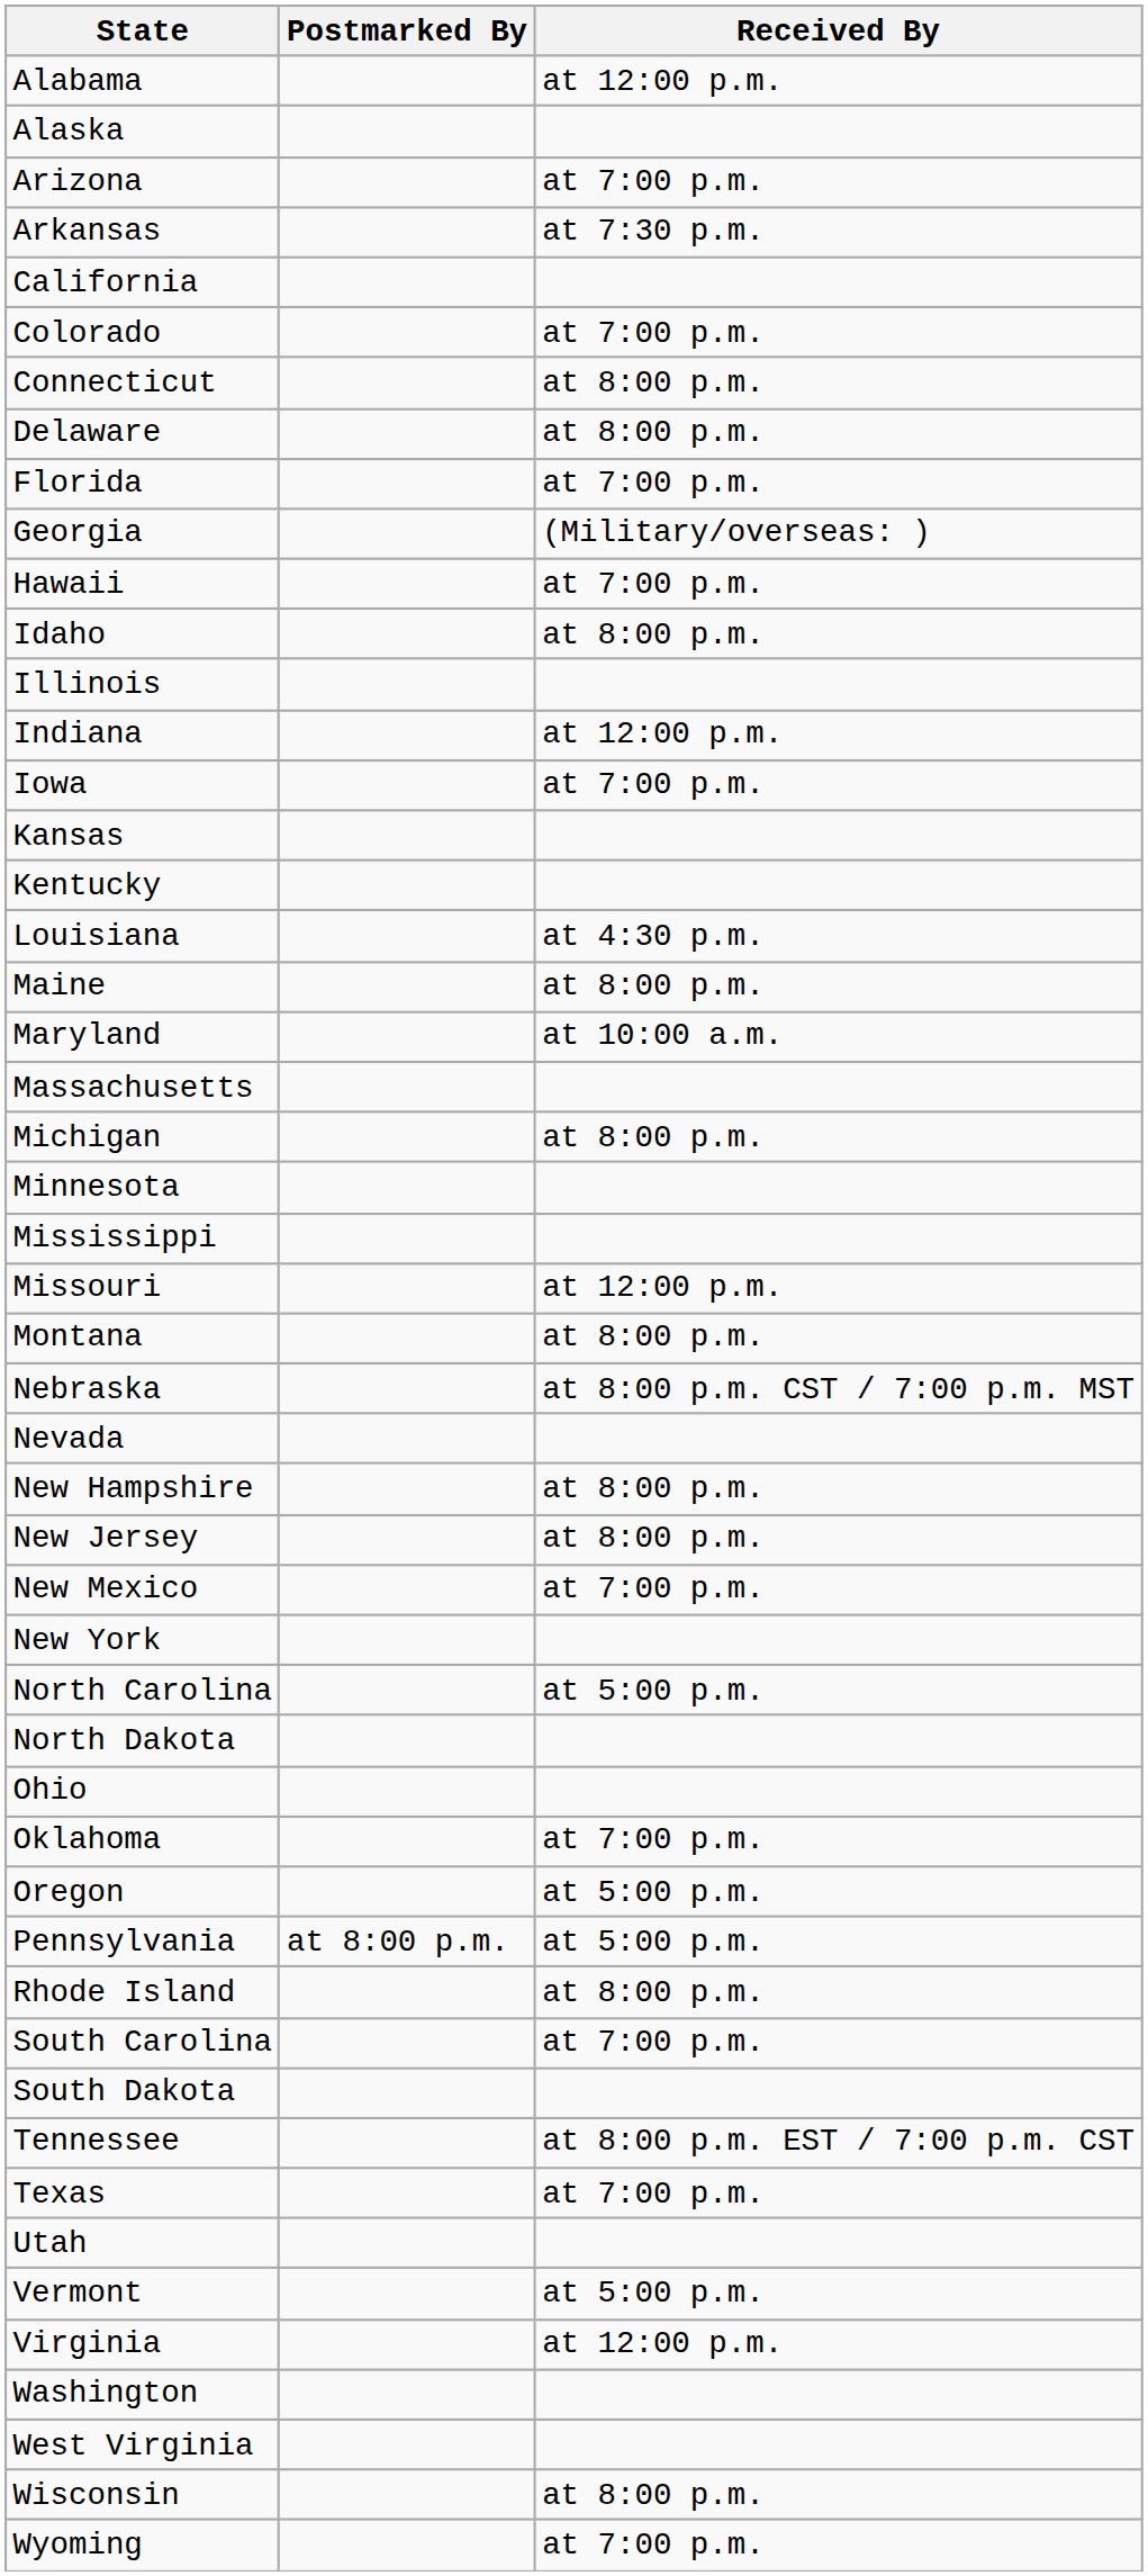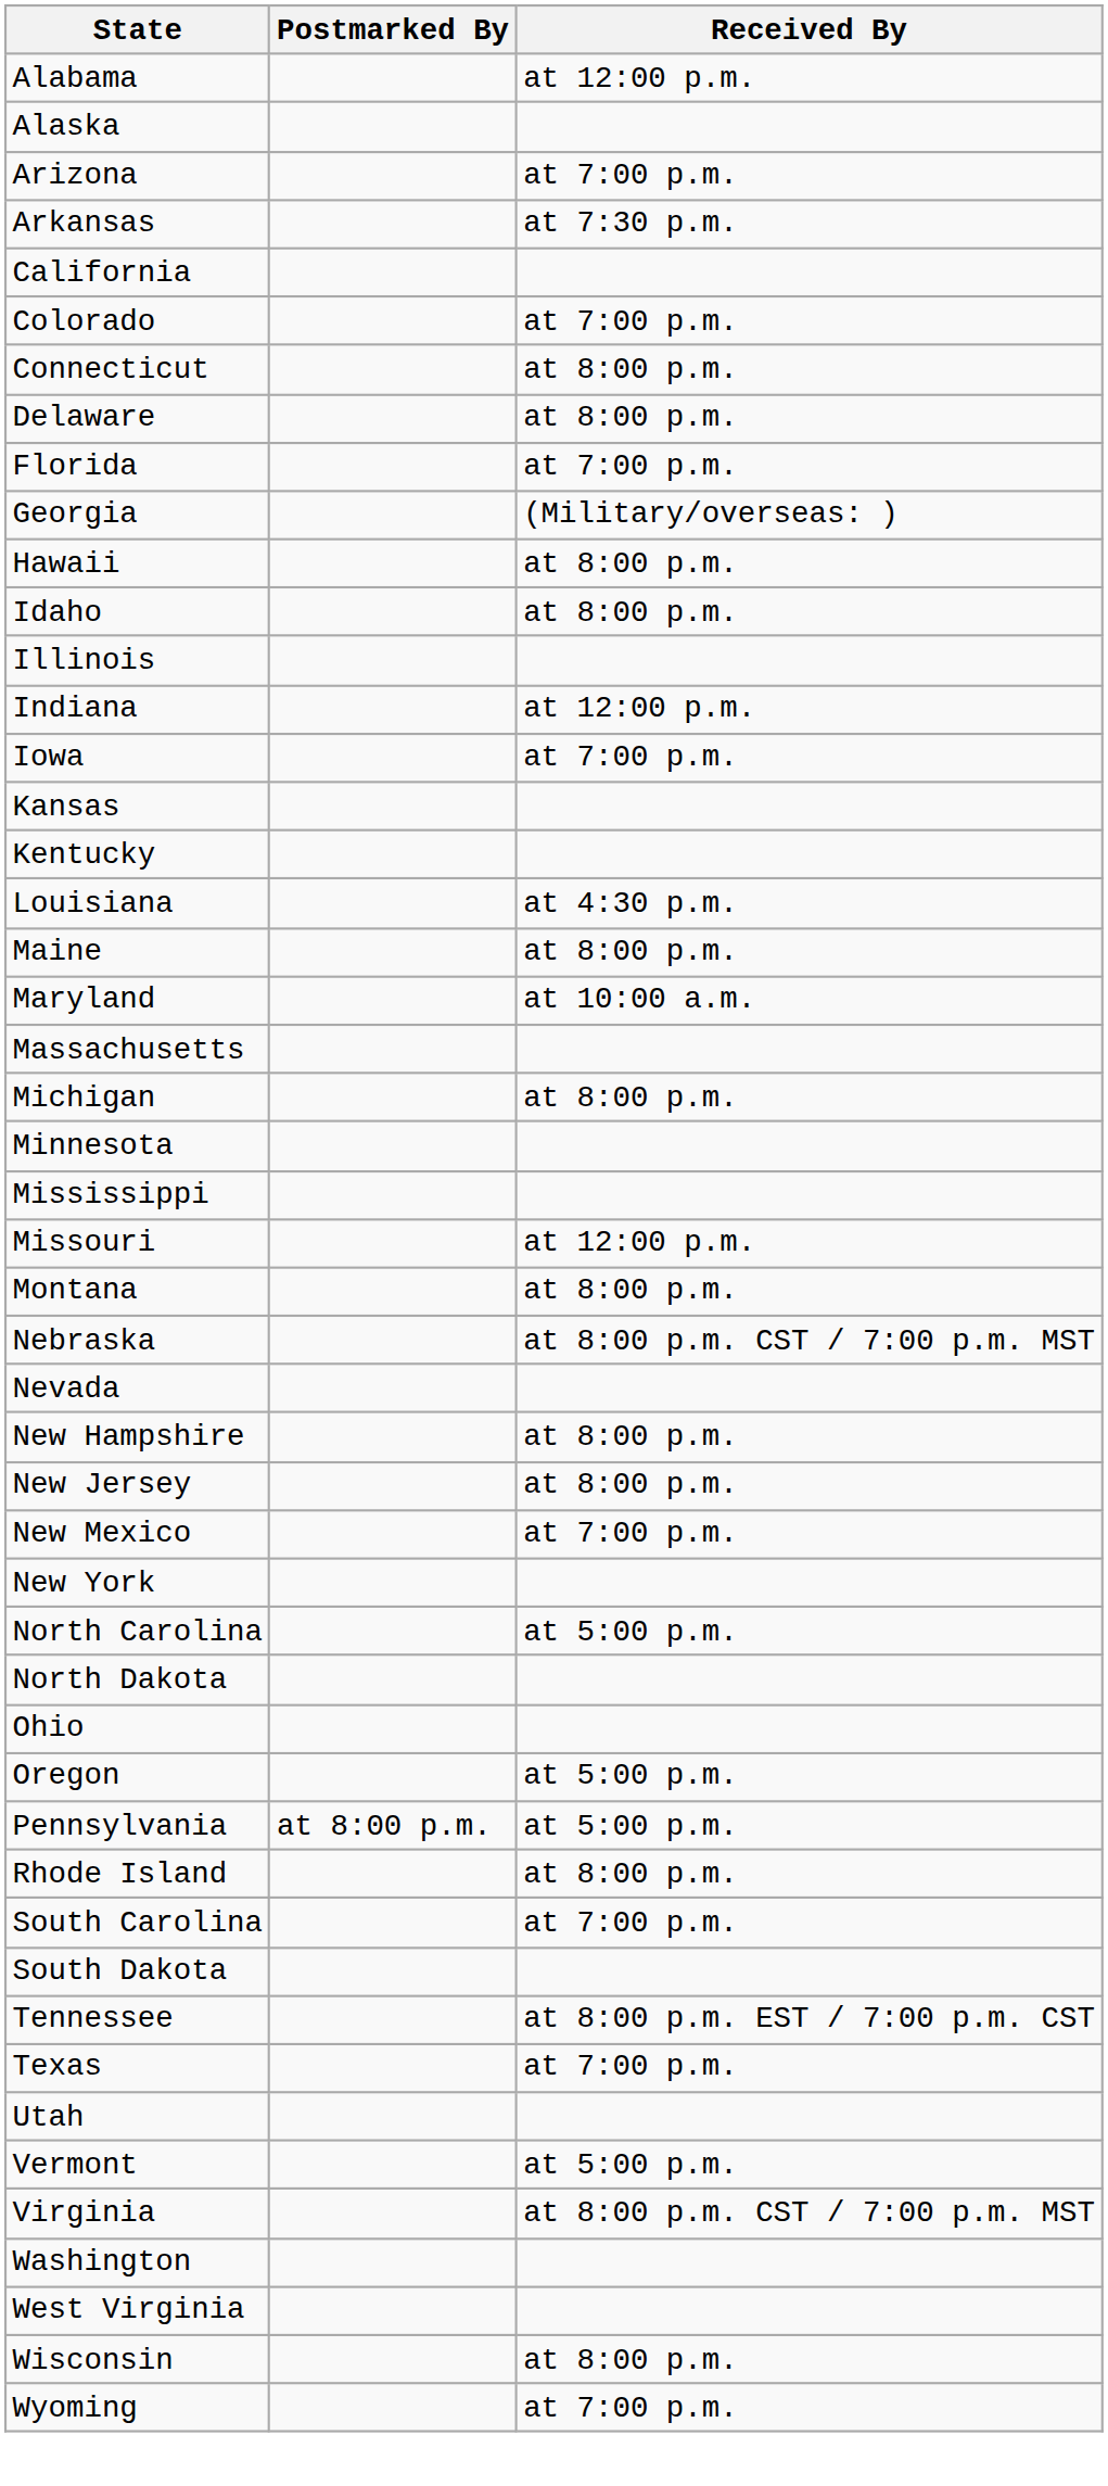Hawaii | Received By: at 7:00 p.m. -> at 8:00 p.m.
- row: Oklahoma | at 7:00 p.m.
Virginia | Received By: at 12:00 p.m. -> at 8:00 p.m. CST / 7:00 p.m. MST
